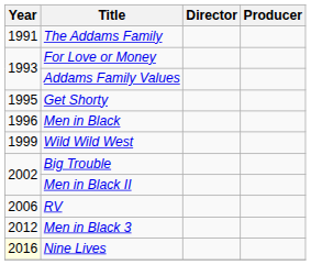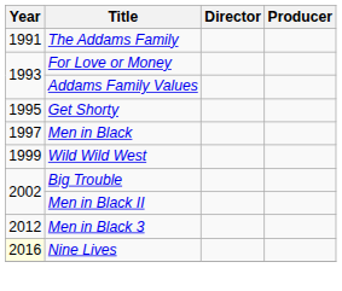Men in Black | Year: 1996 -> 1997
- row: 2006 | RV
